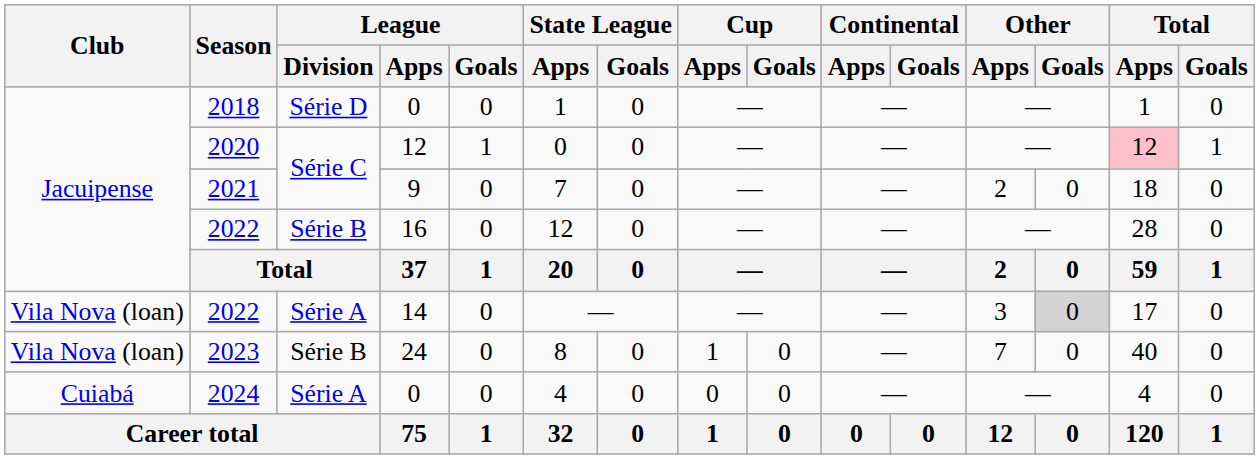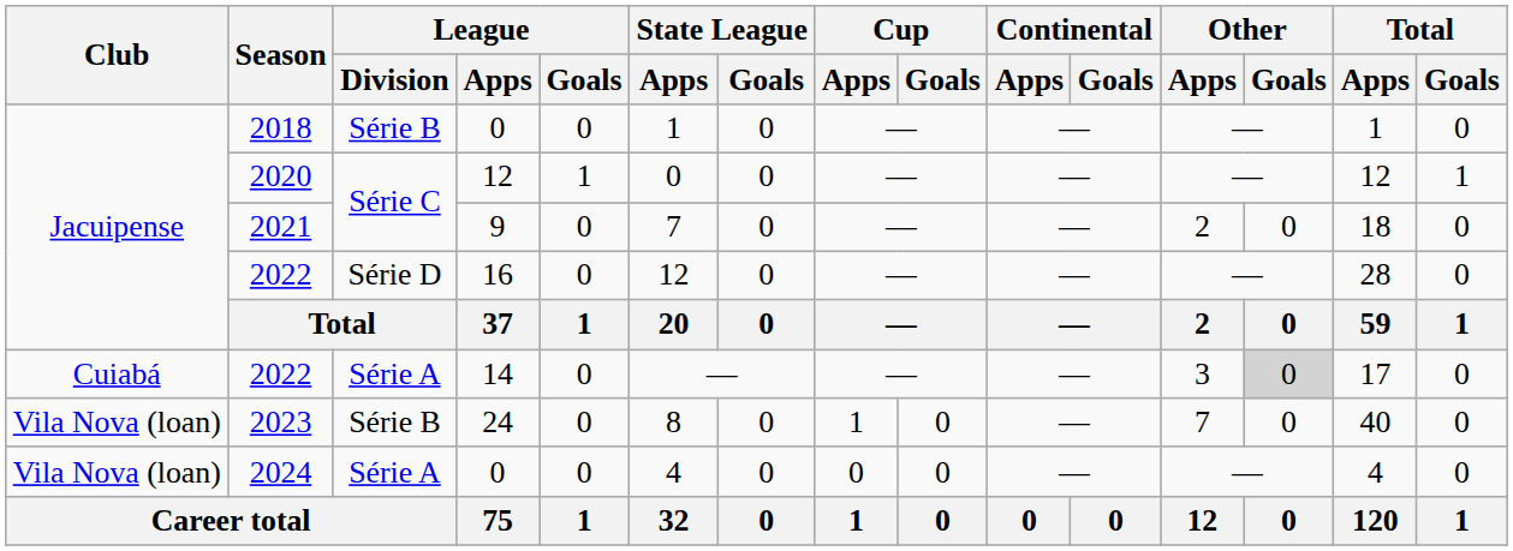2018 | League / Division: Série D -> Série B
2020 | Total / Apps: pink background -> no background
2022 / 16 | League / Division: Série B -> Série D
2022 / 14 | Club: Vila Nova (loan) -> Cuiabá
2024 | Club: Cuiabá -> Vila Nova (loan)
